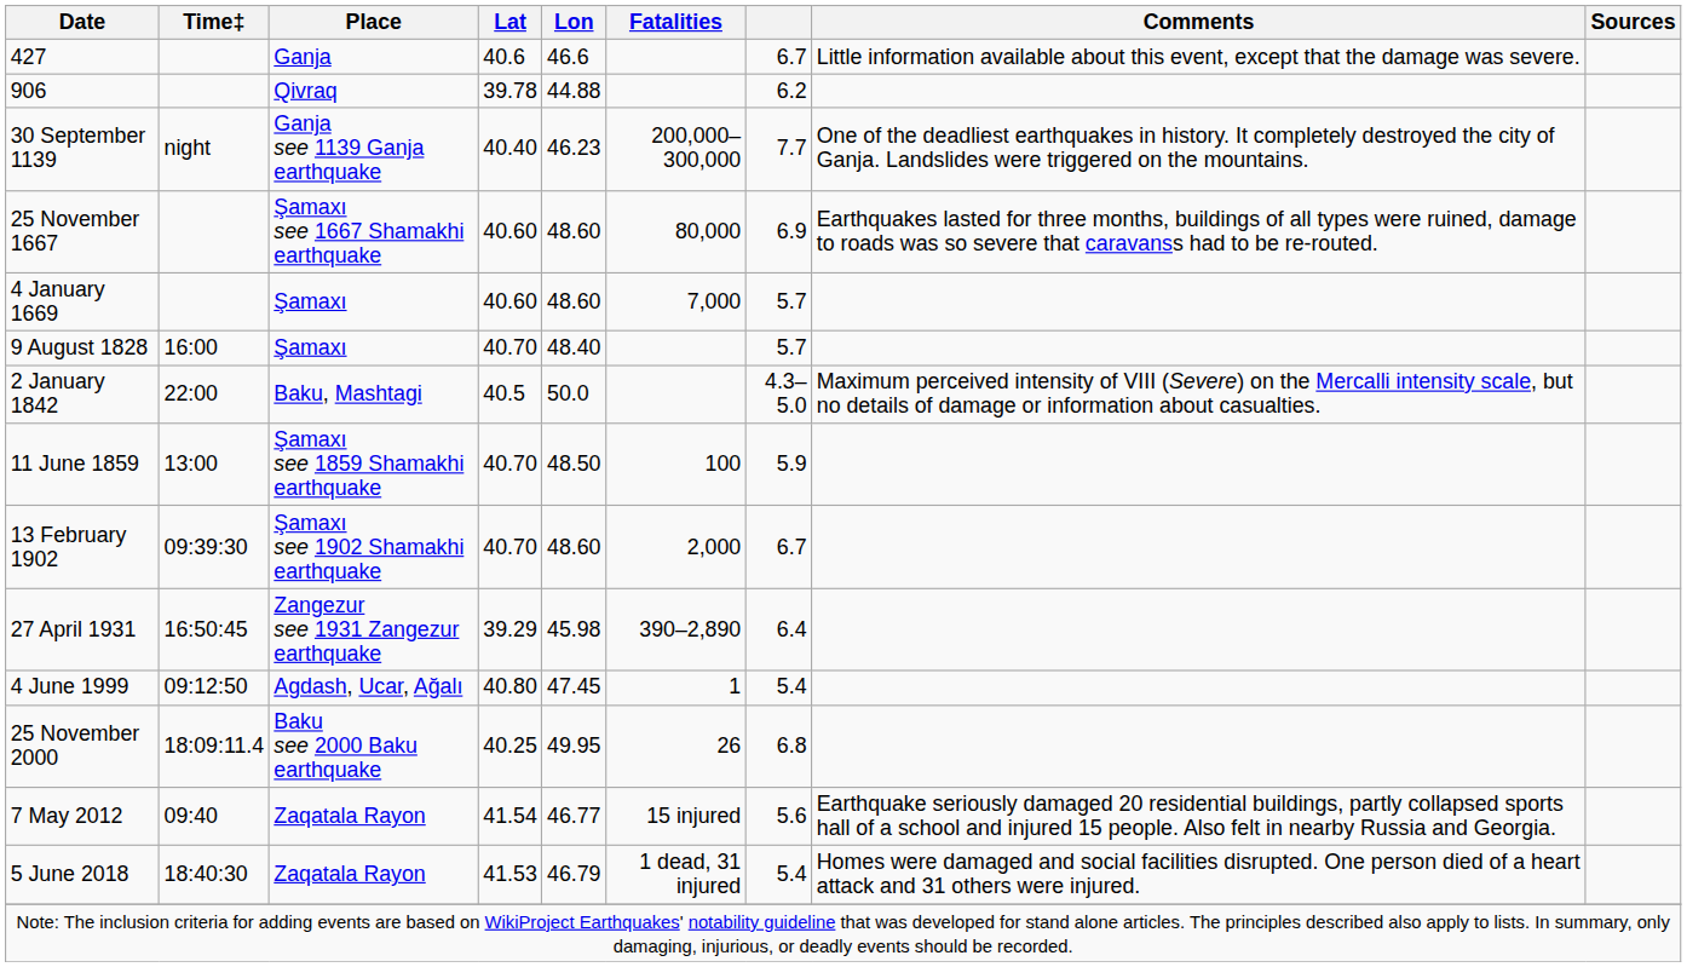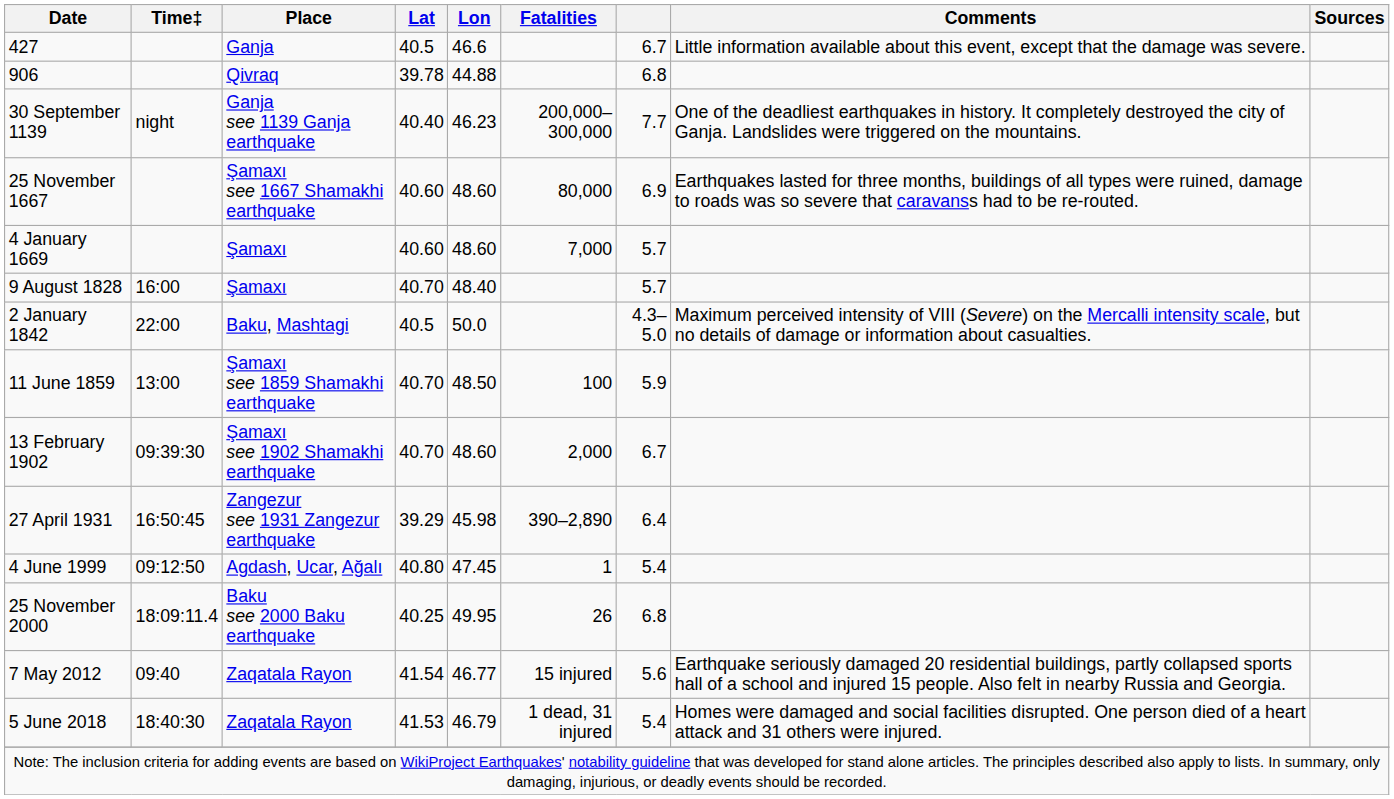427 | Lat: 40.6 -> 40.5
906 | column 7: 6.2 -> 6.8
